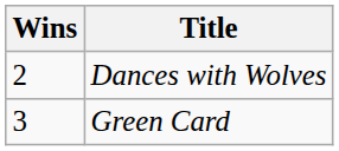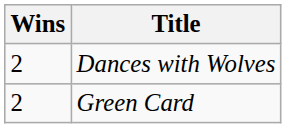Green Card | Wins: 3 -> 2
